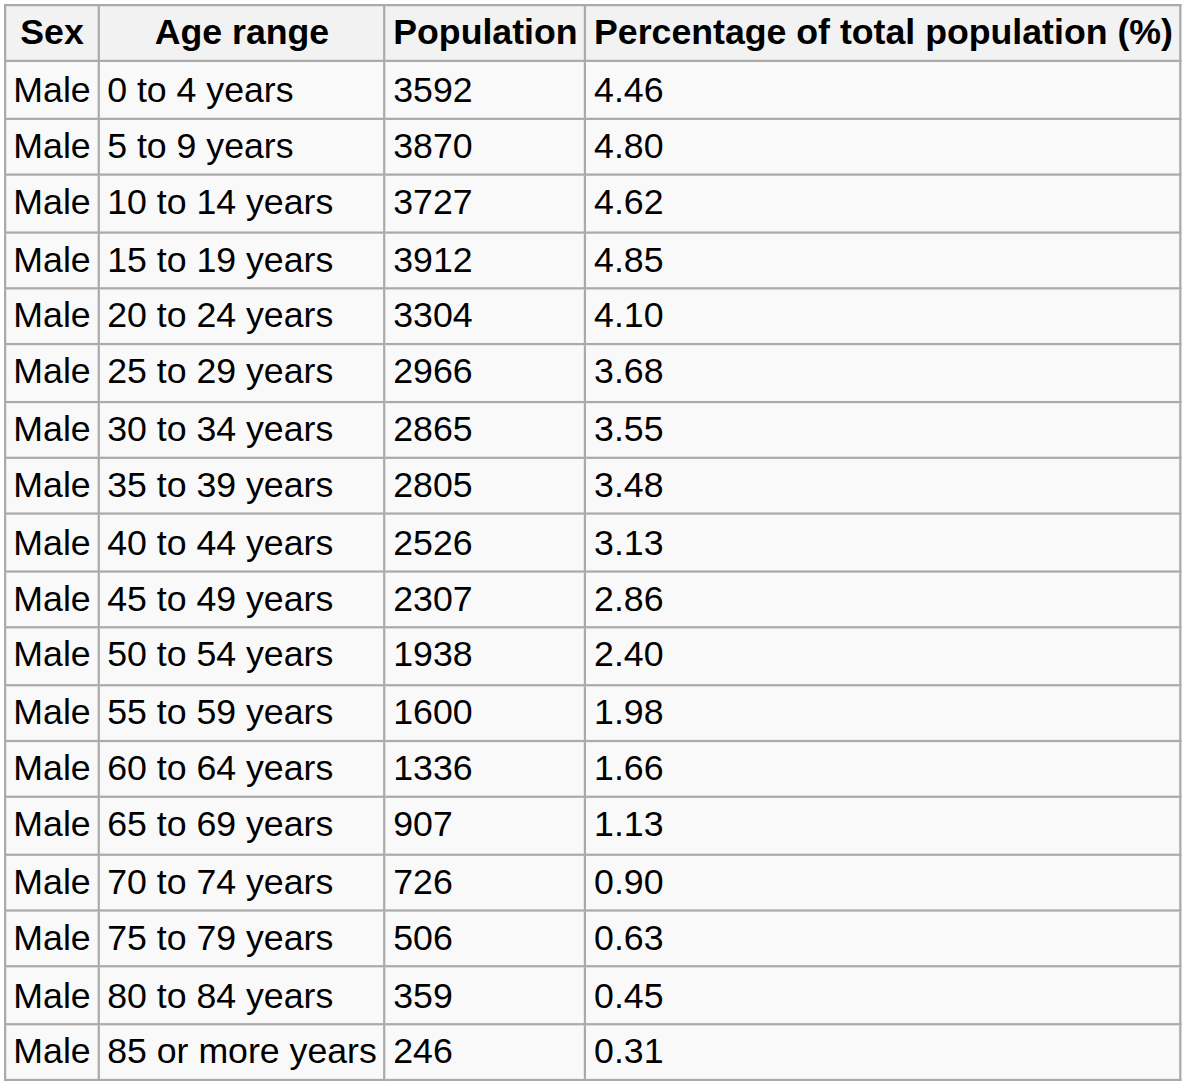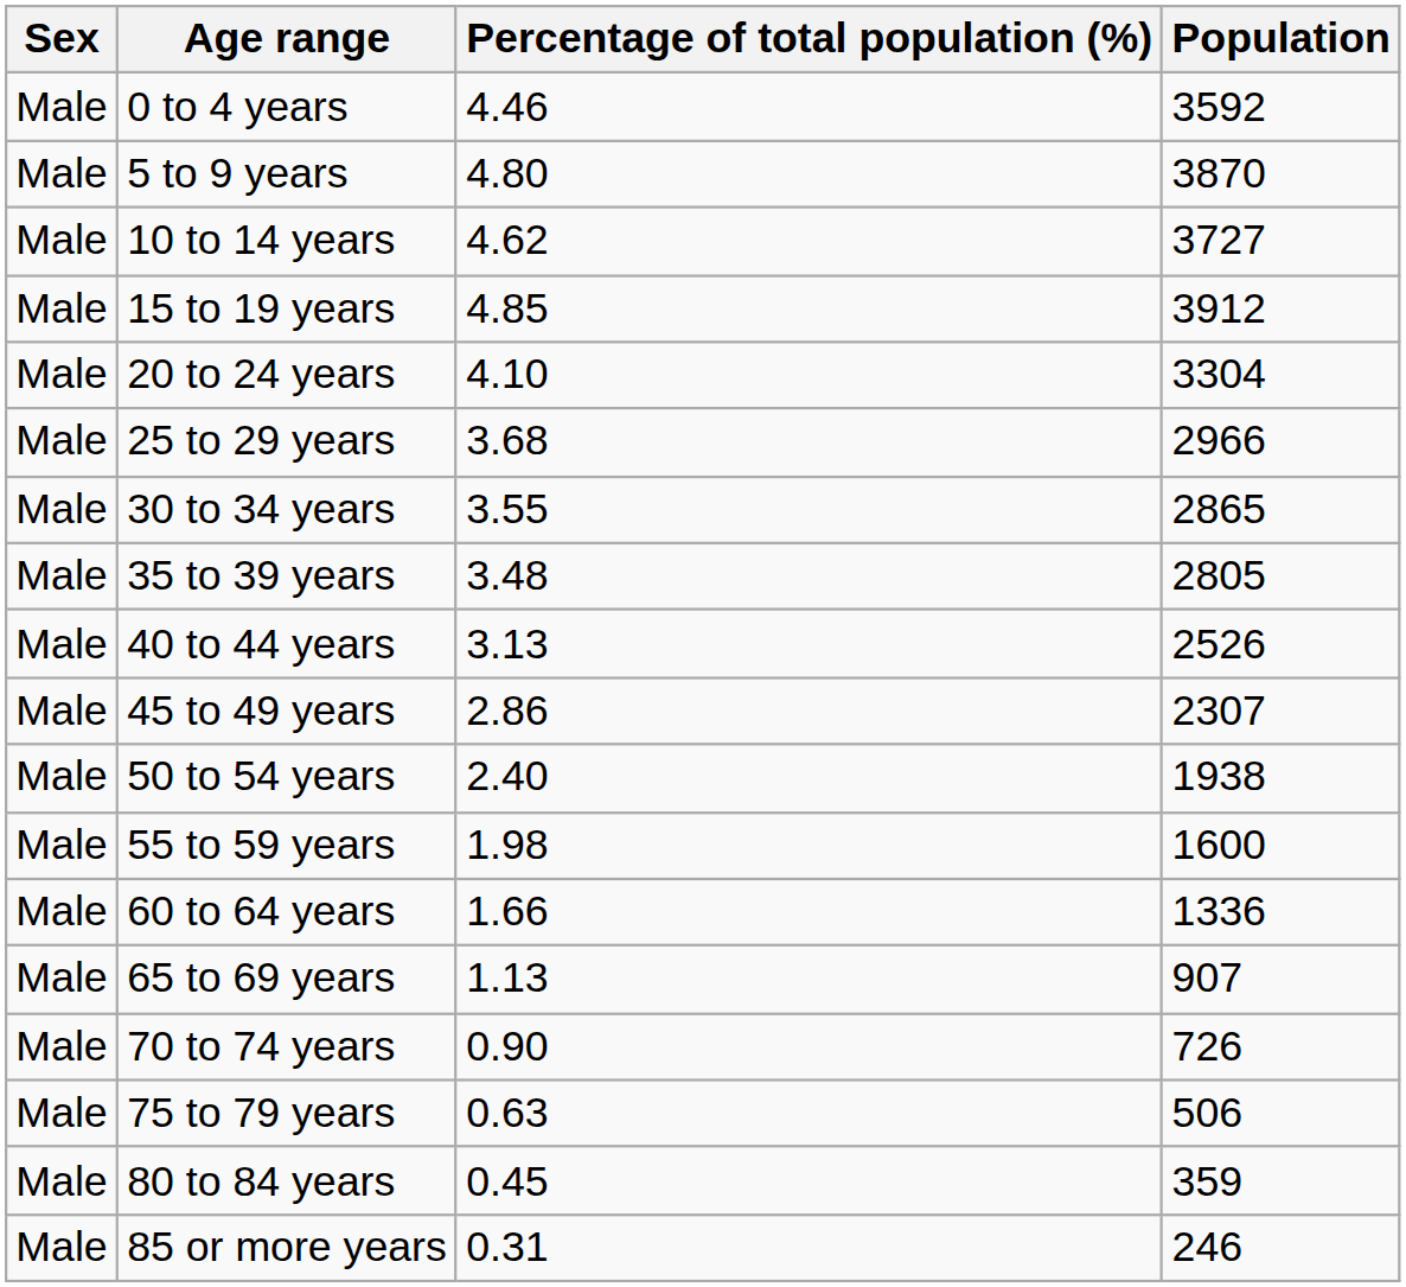columns swapped: Population <-> Percentage of total population (%)
